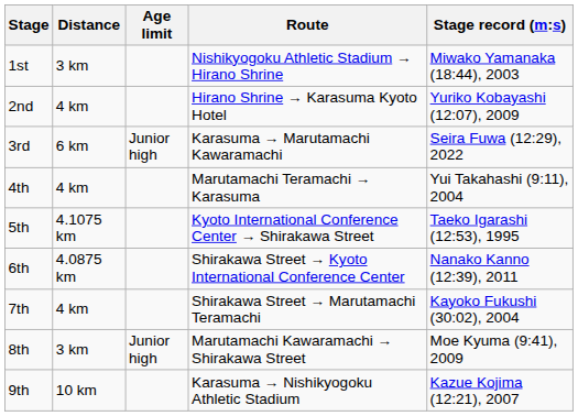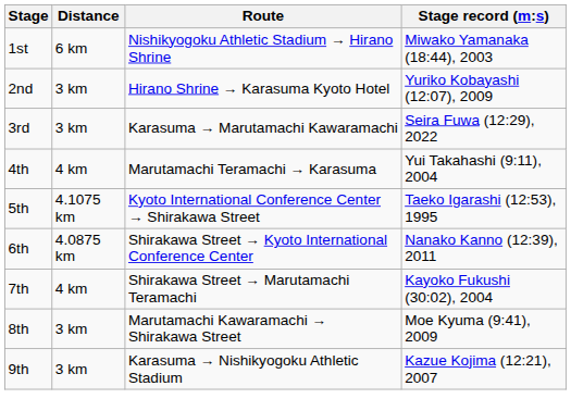- column: Age limit | Junior high | Junior high
1st | Distance: 3 km -> 6 km
2nd | Distance: 4 km -> 3 km
3rd | Distance: 6 km -> 3 km
9th | Distance: 10 km -> 3 km
